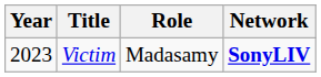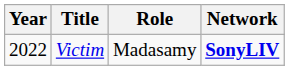Victim | Year: 2023 -> 2022
